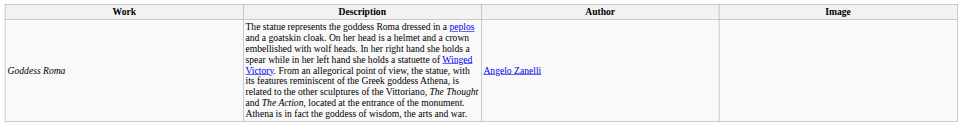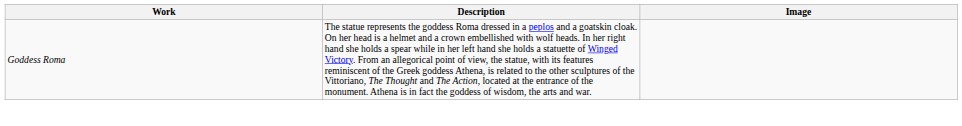- column: Author | Angelo Zanelli
